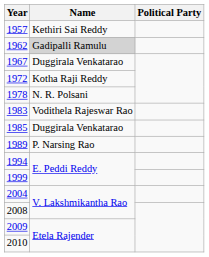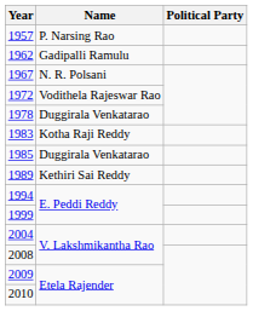1957 | Name: Kethiri Sai Reddy -> P. Narsing Rao
1962 | Name: lightgrey background -> no background
1967 | Name: Duggirala Venkatarao -> N. R. Polsani
1972 | Name: Kotha Raji Reddy -> Vodithela Rajeswar Rao
1978 | Name: N. R. Polsani -> Duggirala Venkatarao
1983 | Name: Vodithela Rajeswar Rao -> Kotha Raji Reddy
1989 | Name: P. Narsing Rao -> Kethiri Sai Reddy
